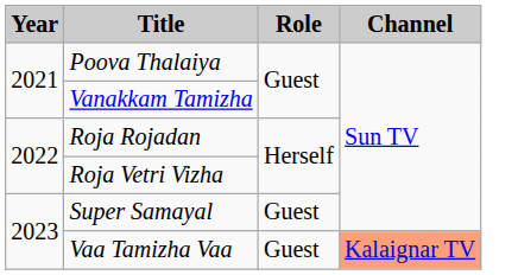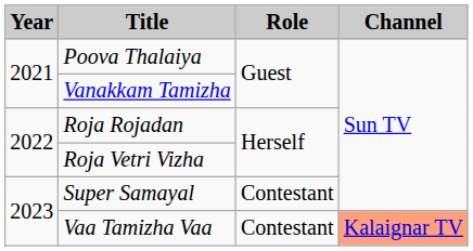Super Samayal | Role: Guest -> Contestant
Vaa Tamizha Vaa | Role: Guest -> Contestant
